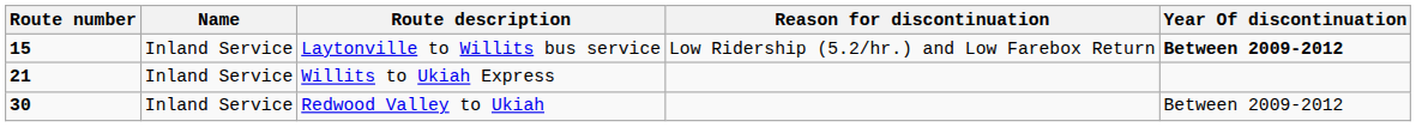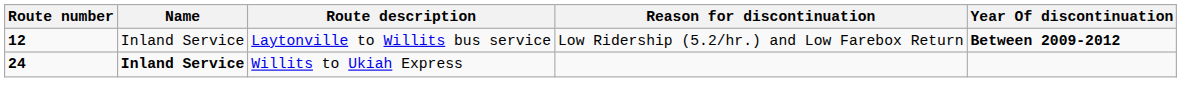Laytonville to Willits bus service | Route number: 15 -> 12
Willits to Ukiah Express | Route number: 21 -> 24
Willits to Ukiah Express | Name: normal -> bold
- row: 30 | Inland Service | Redwood Valley to Ukiah | Between 2009-2012
